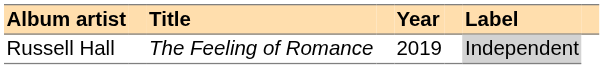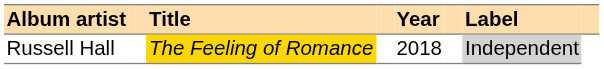Russell Hall | Title: no background -> gold background
Russell Hall | Year: 2019 -> 2018
